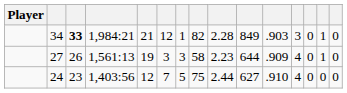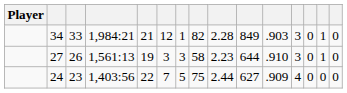34 | column 3: bold -> normal
27 | column 11: .909 -> .910
27 | column 12: 4 -> 3
24 | column 5: 12 -> 22
24 | column 11: .910 -> .909
